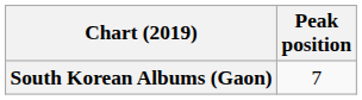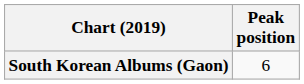South Korean Albums (Gaon) | Peak position: 7 -> 6
